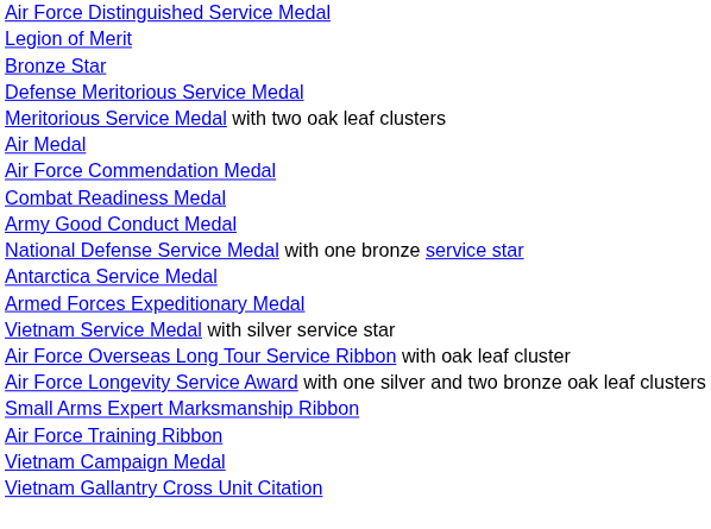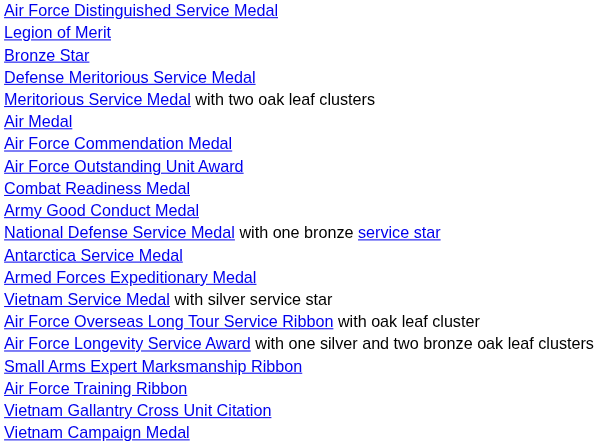+ row: Air Force Outstanding Unit Award
rows swapped: Vietnam Gallantry Cross Unit Citation <-> Vietnam Campaign Medal
